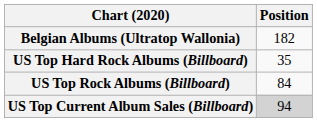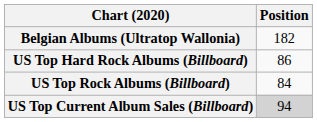US Top Hard Rock Albums (Billboard) | Position: 35 -> 86
